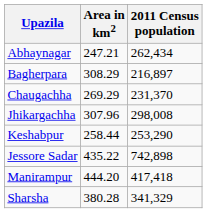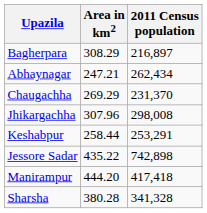rows swapped: Abhaynagar <-> Bagherpara
Keshabpur | 2011 Census population: 253,290 -> 253,291
Sharsha | 2011 Census population: 341,329 -> 341,328
